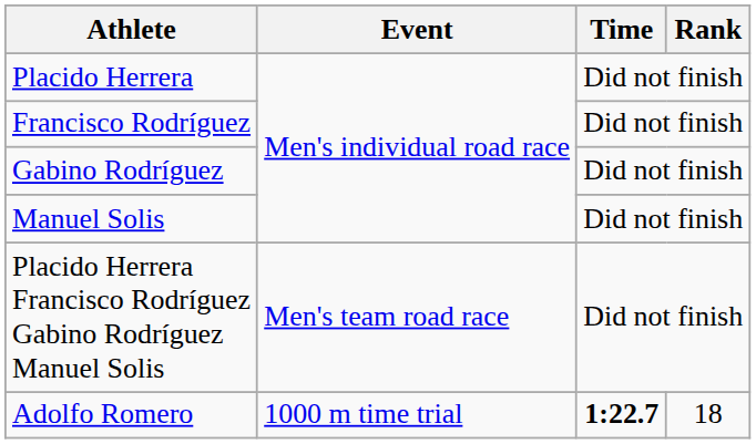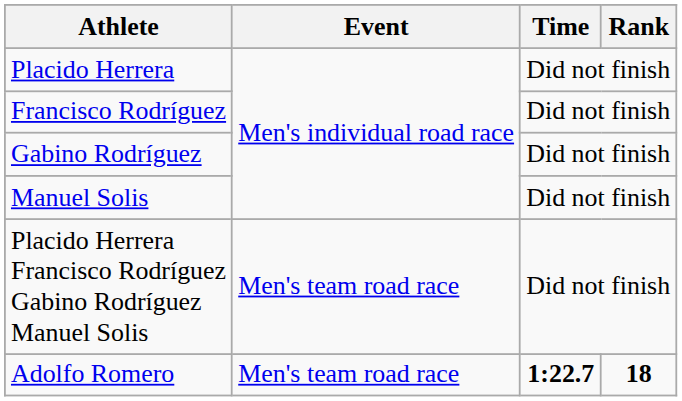Adolfo Romero | Event: 1000 m time trial -> Men's team road race
Adolfo Romero | Rank: normal -> bold
